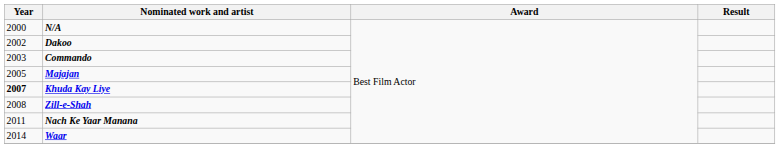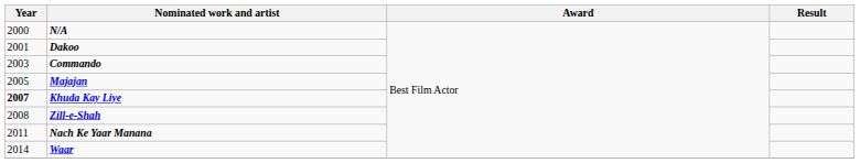Dakoo | Year: 2002 -> 2001
